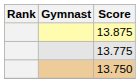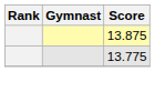- row: 13.750
